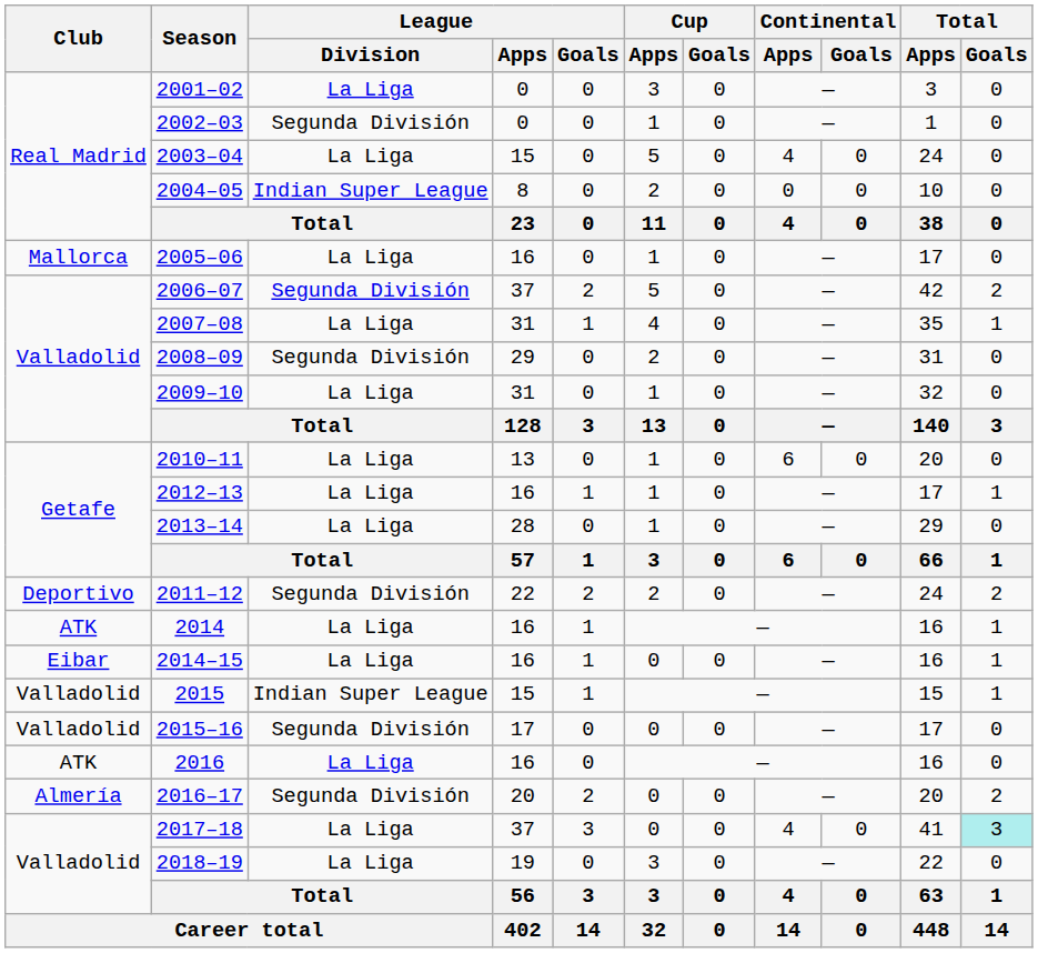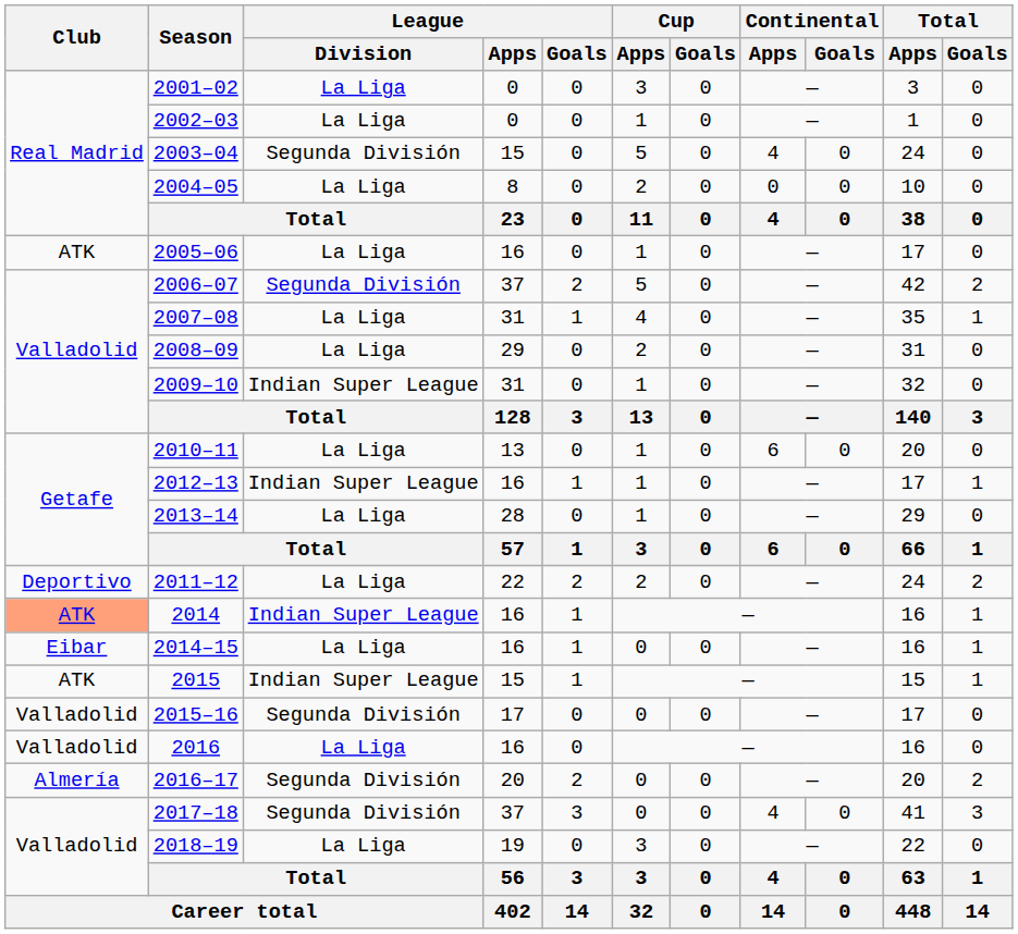2002–03 | League / Division: Segunda División -> La Liga
2003–04 | League / Division: La Liga -> Segunda División
2004–05 | League / Division: Indian Super League -> La Liga
2005–06 | Club: Mallorca -> ATK
2008–09 | League / Division: Segunda División -> La Liga
2009–10 | League / Division: La Liga -> Indian Super League
2012–13 | League / Division: La Liga -> Indian Super League
2011–12 | League / Division: Segunda División -> La Liga
2014 | Club: no background -> lightsalmon background
2014 | League / Division: La Liga -> Indian Super League
2015 | Club: Valladolid -> ATK
2016 | Club: ATK -> Valladolid
2017–18 | League / Division: La Liga -> Segunda División
2017–18 | Total / Goals: paleturquoise background -> no background
